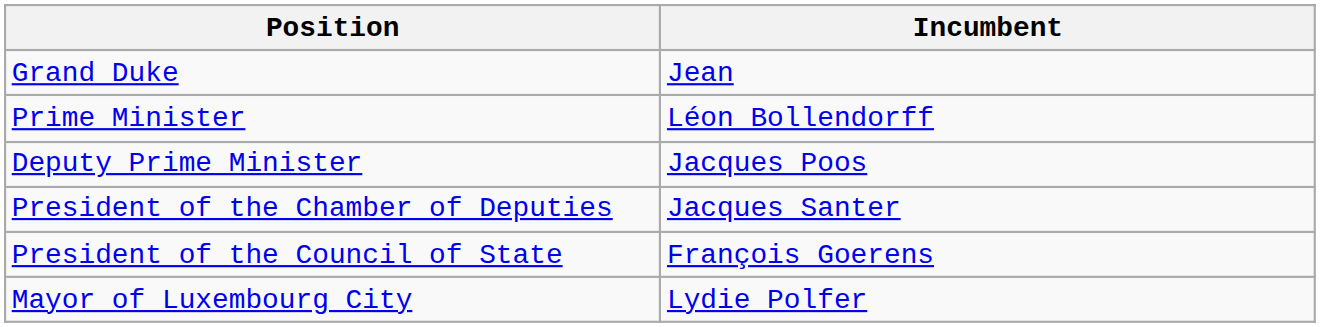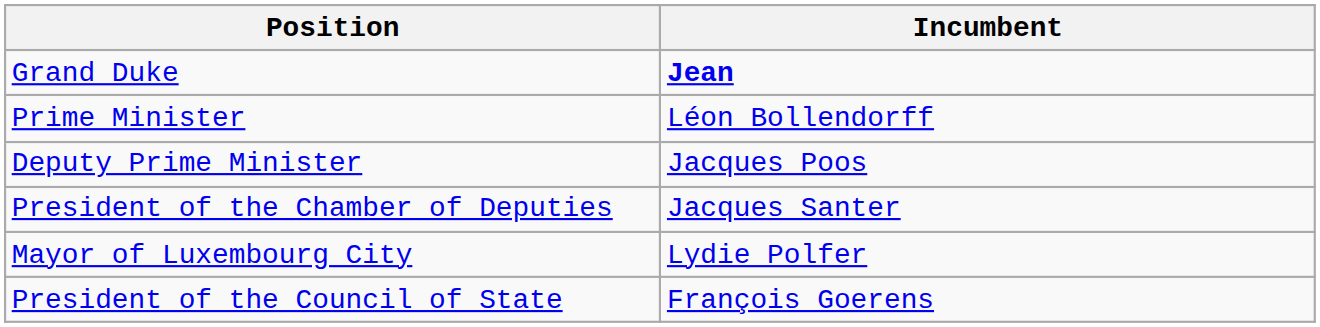Grand Duke | Incumbent: normal -> bold
rows swapped: President of the Council of State <-> Mayor of Luxembourg City
